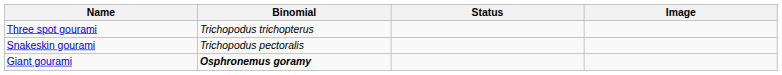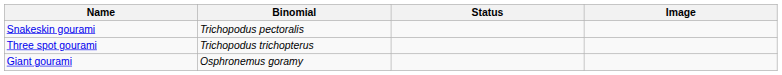rows swapped: Snakeskin gourami <-> Three spot gourami
Giant gourami | Binomial: bold -> normal
